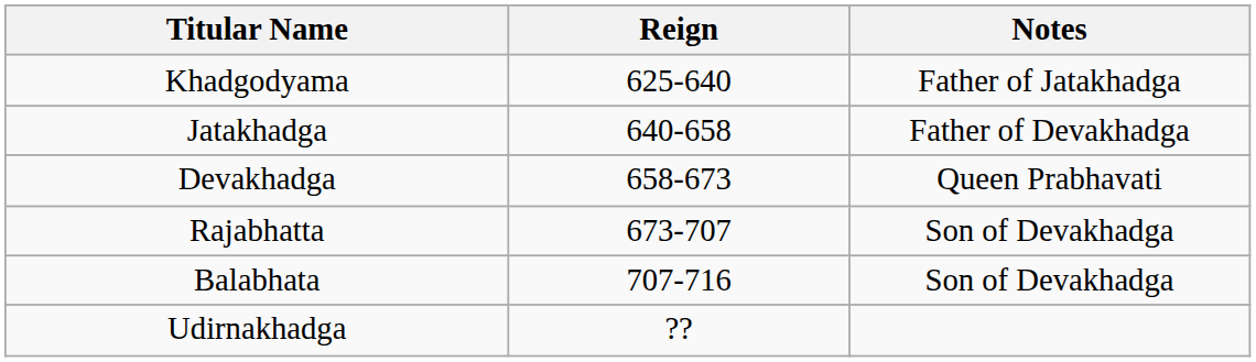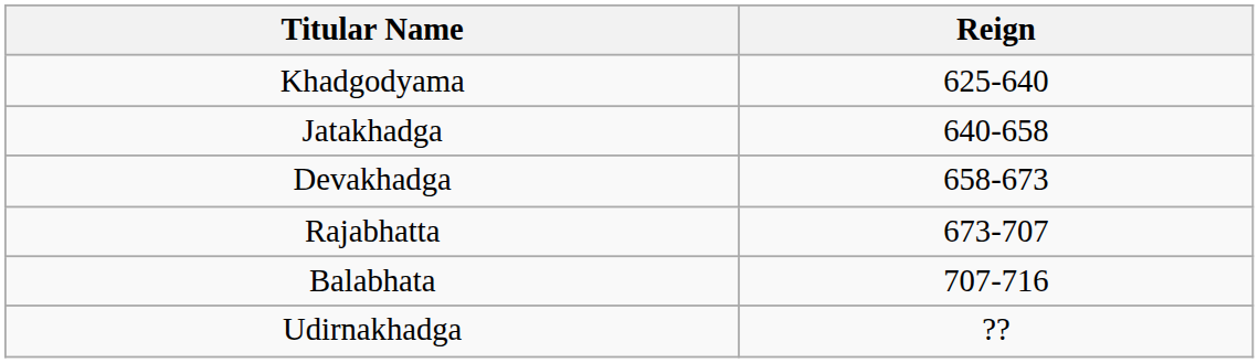- column: Notes | Father of Jatakhadga | Father of Devakhadga | Queen Prabhavati | Son of Devakhadga | Son of Devakhadga
